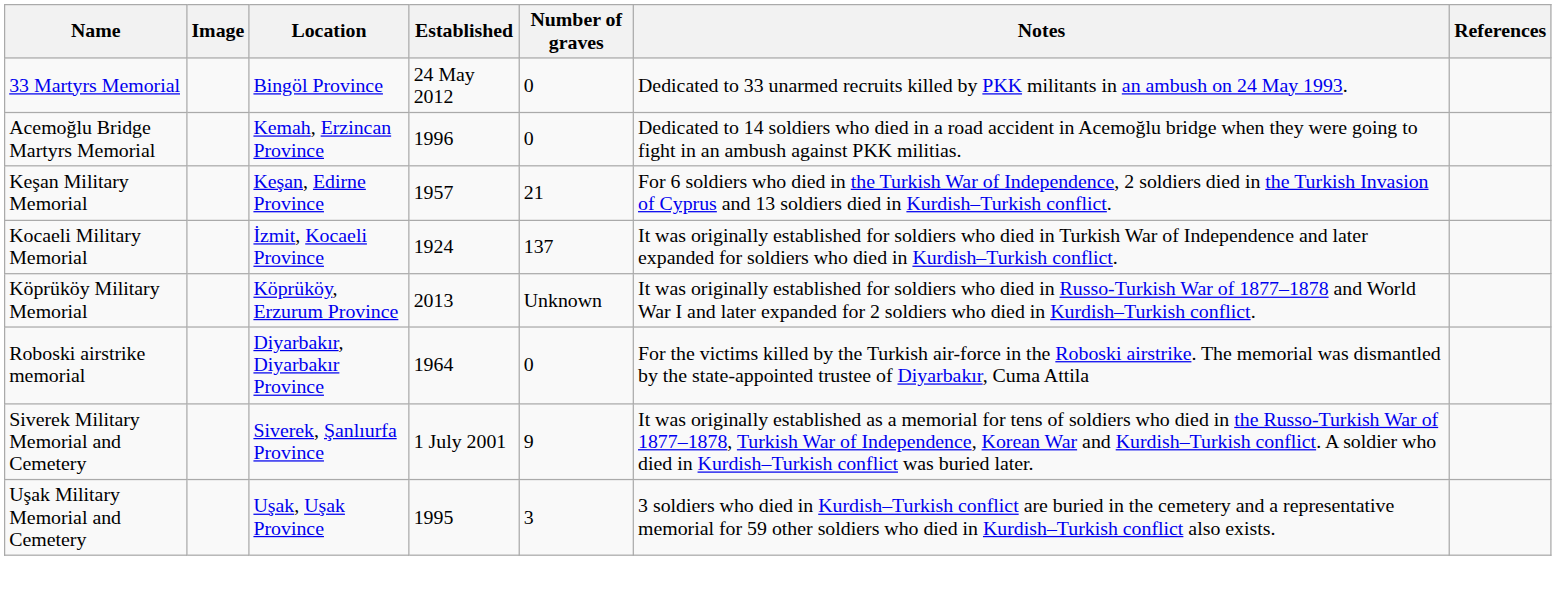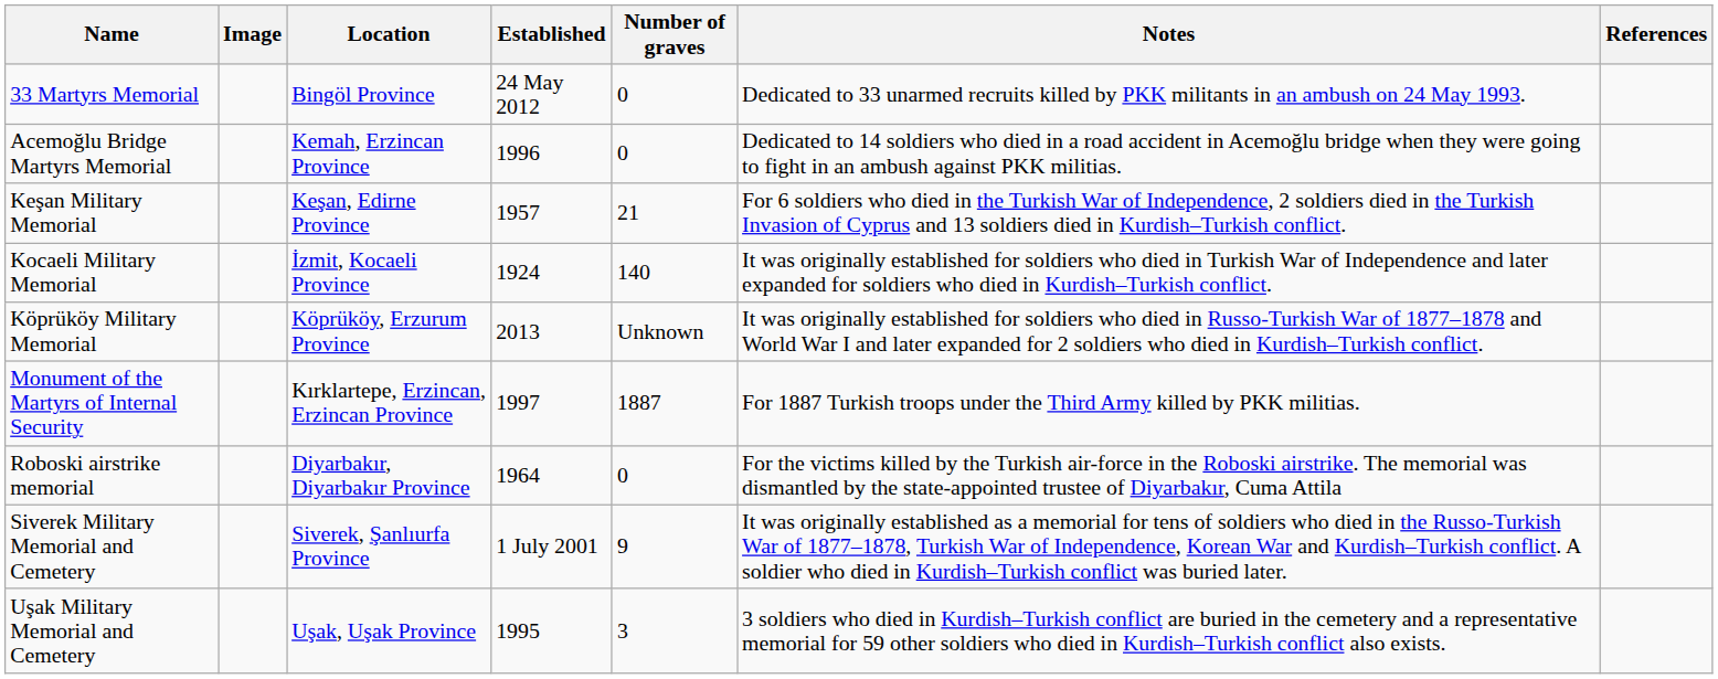Kocaeli Military Memorial | Number of graves: 137 -> 140
+ row: Monument of the Martyrs of Internal Security | Kırklartepe, Erzincan, Erzincan Province | 1997 | 1887 | For 1887 Turkish troops under the Third Army killed by PKK militias.
